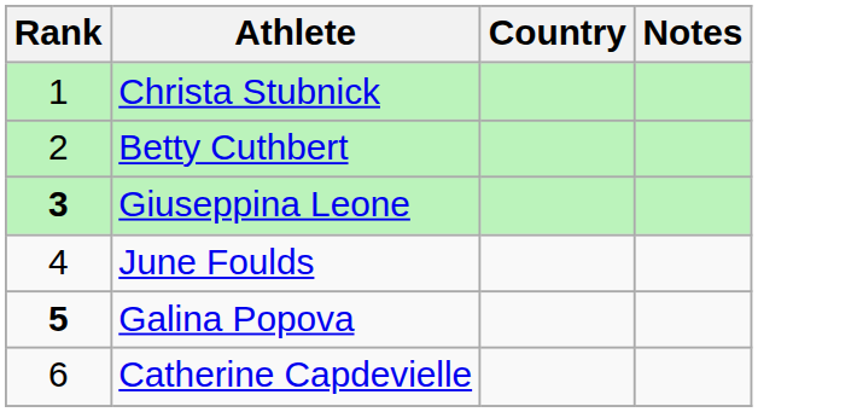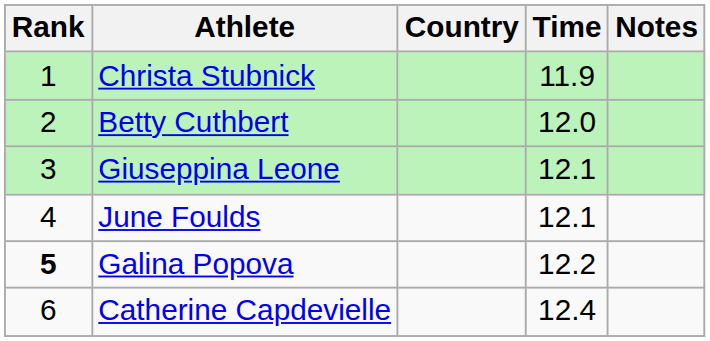+ column: Time | 11.9 | 12.0 | 12.1 | 12.1 | 12.2 | 12.4
Giuseppina Leone | Rank: bold -> normal
